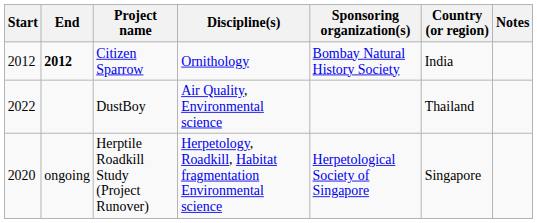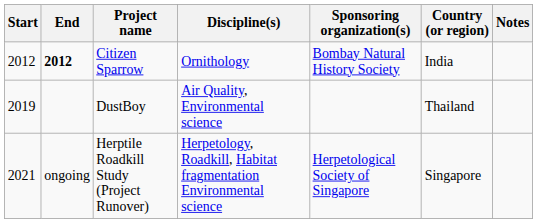DustBoy | Start: 2022 -> 2019
Herptile Roadkill Study (Project Runover) | Start: 2020 -> 2021
